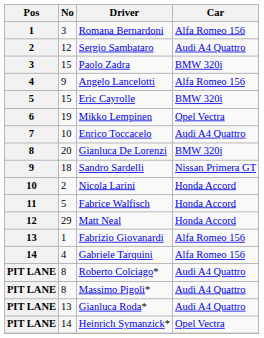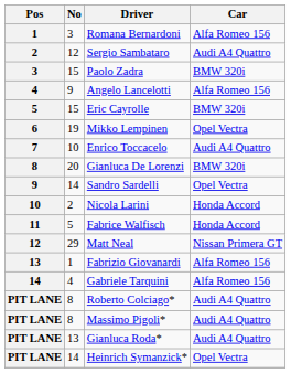Sandro Sardelli | No: 18 -> 14
Sandro Sardelli | Car: Nissan Primera GT -> Opel Vectra
Matt Neal | Car: Honda Accord -> Nissan Primera GT
